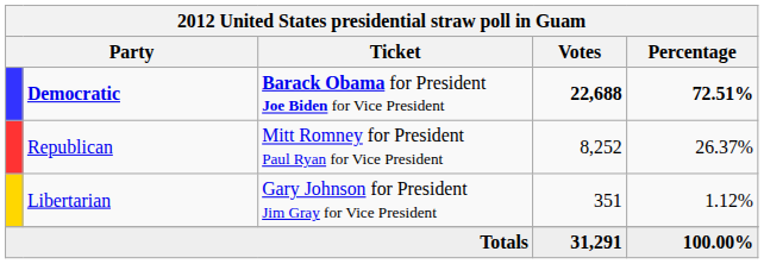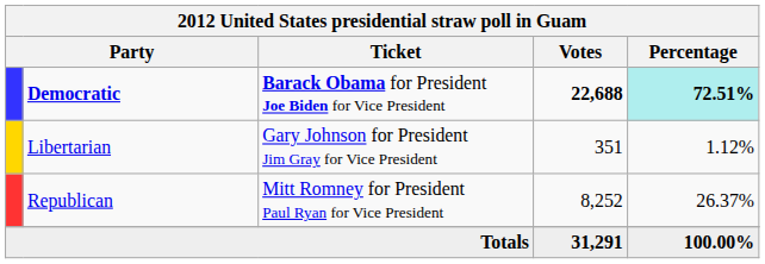Democratic | Percentage: no background -> paleturquoise background
rows swapped: Republican <-> Libertarian
